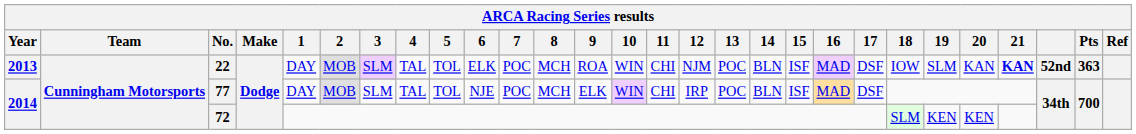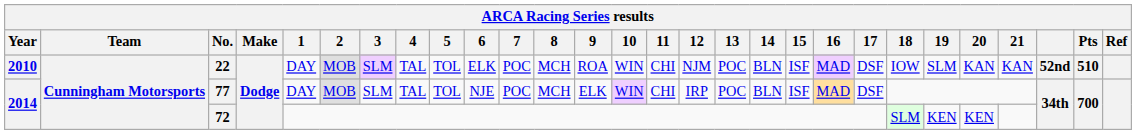22 | Year: 2013 -> 2010
22 | 21: bold -> normal
22 | Pts: 363 -> 510
